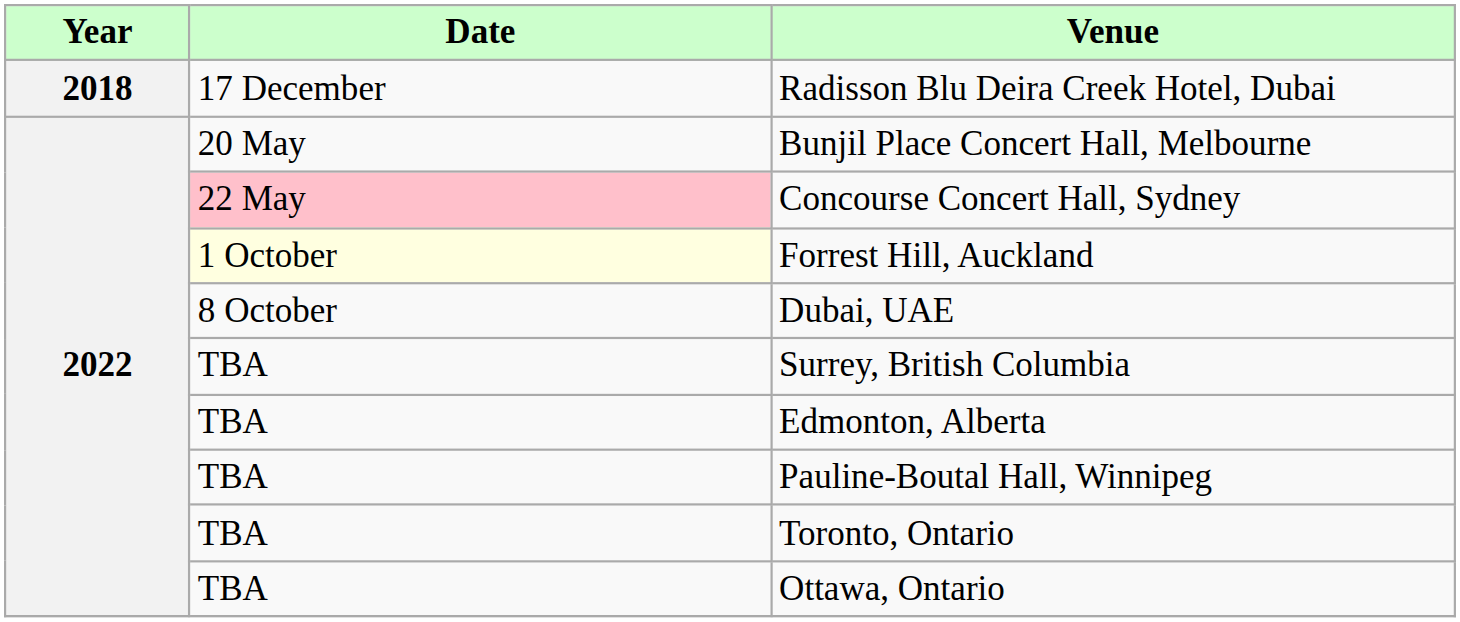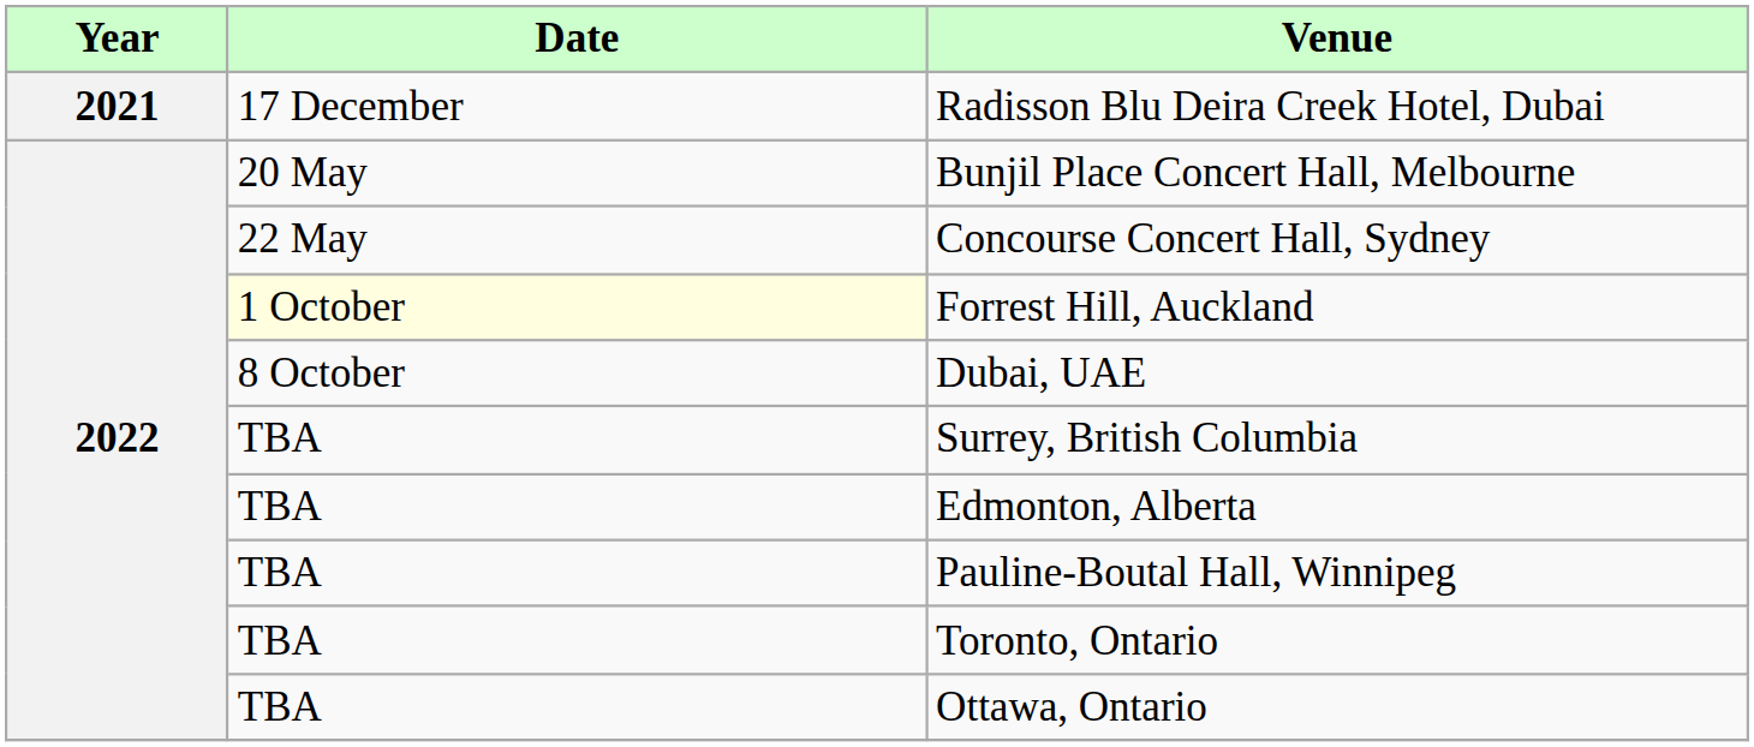Radisson Blu Deira Creek Hotel, Dubai | Year: 2018 -> 2021
Concourse Concert Hall, Sydney | Date: pink background -> no background
